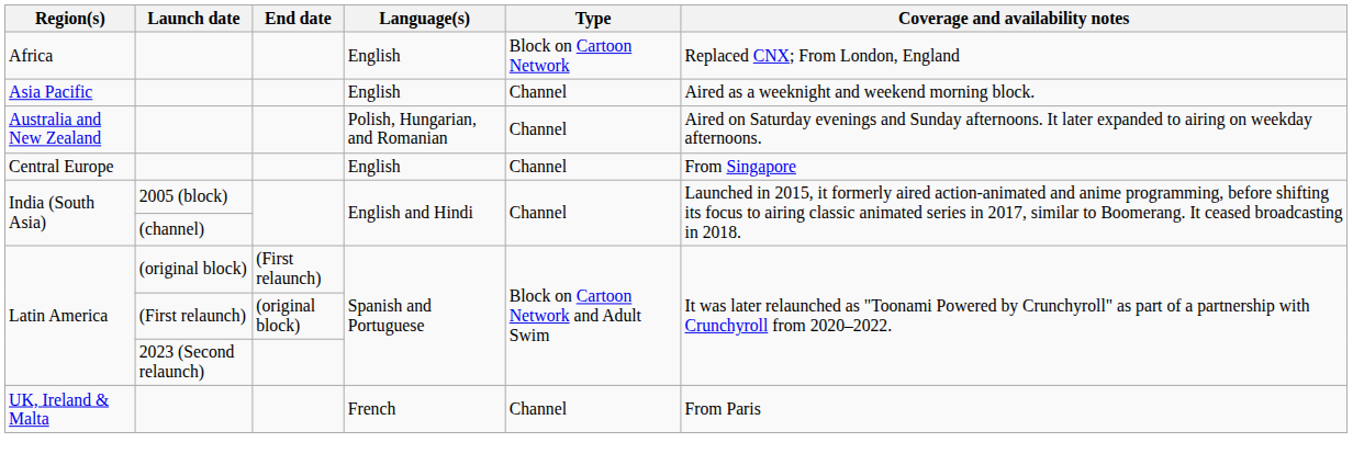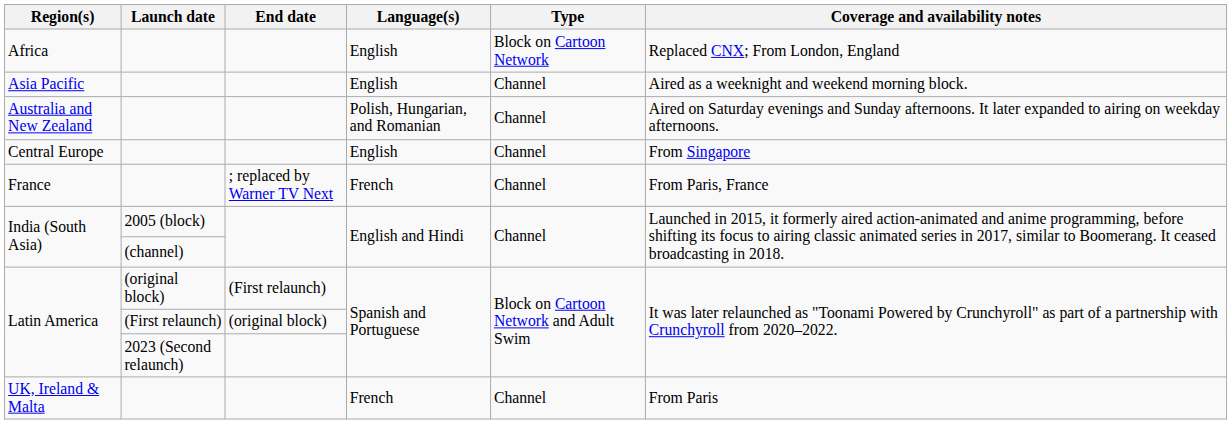+ row: France | ; replaced by Warner TV Next | French | Channel | From Paris, France
